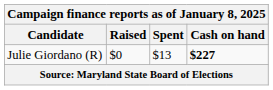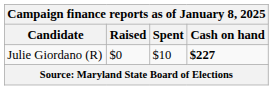Julie Giordano (R) | Spent: $13 -> $10
